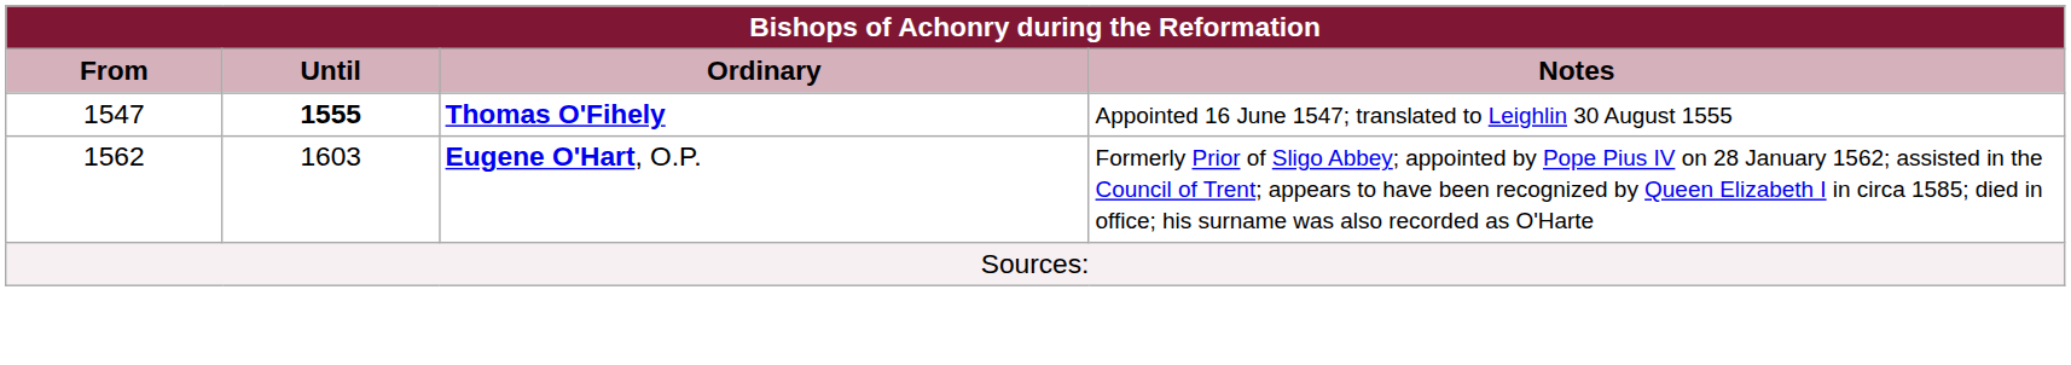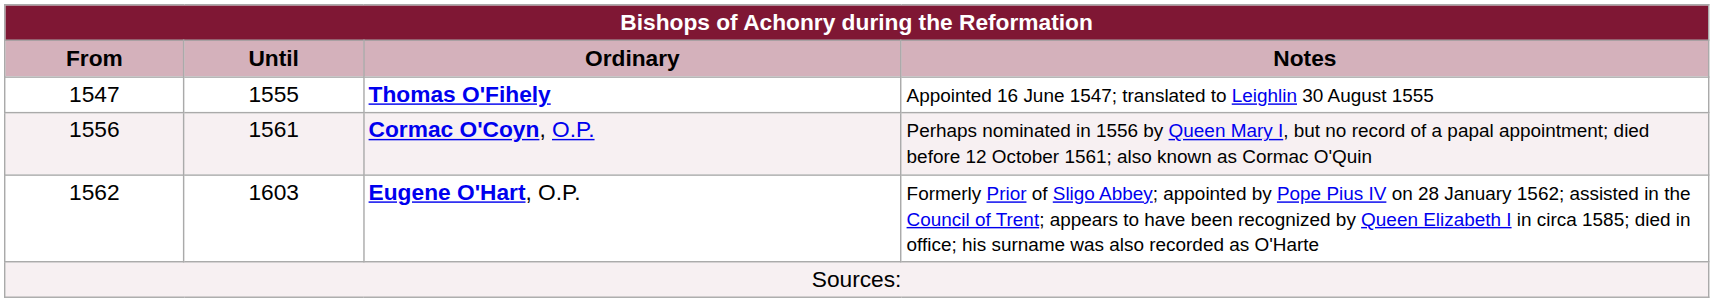Thomas O'Fihely | Until: bold -> normal
+ row: 1556 | 1561 | Cormac O'Coyn, O.P. | Perhaps nominated in 1556 by Queen Mary I, but no record of a papal appointment; died before 12 October 1561; also known as Cormac O'Quin
